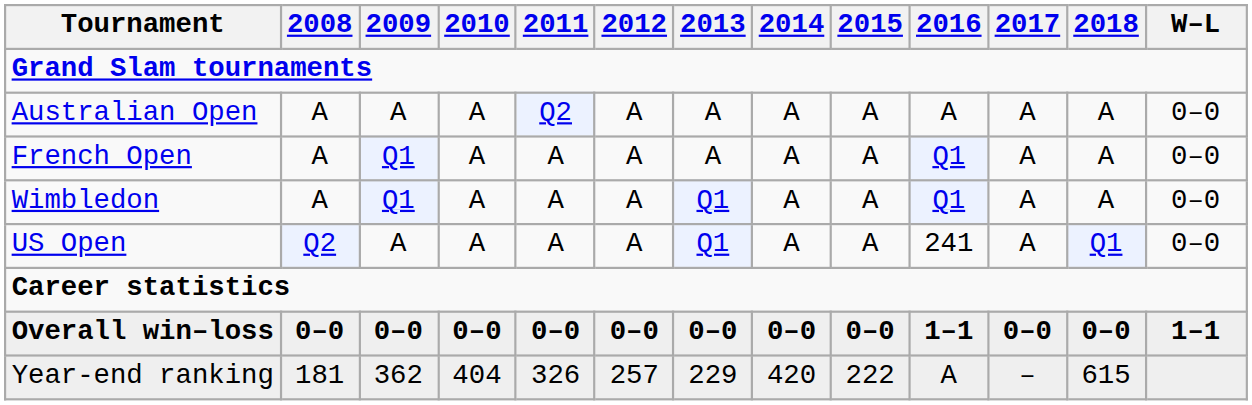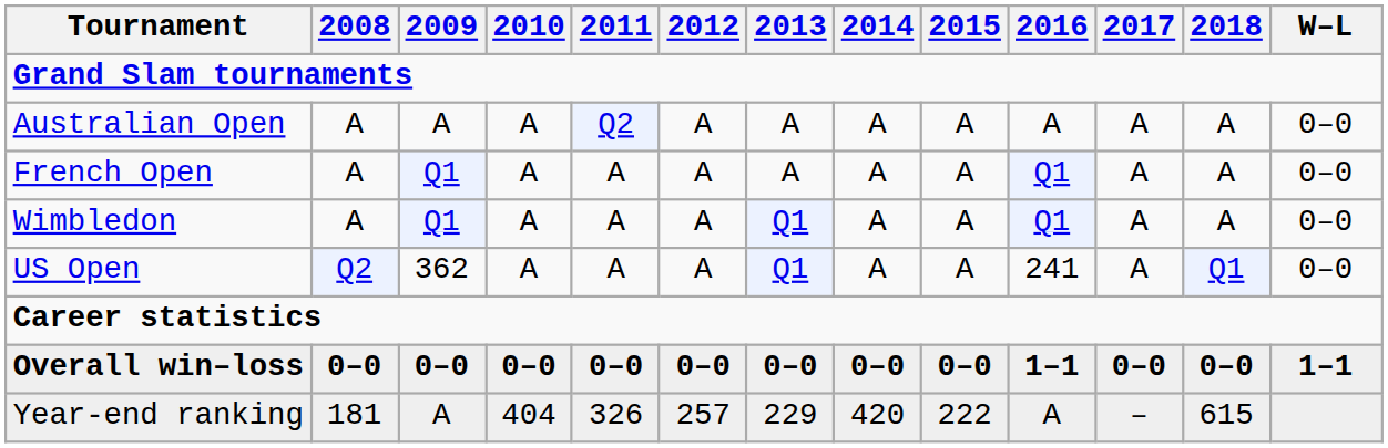US Open | 2009: A -> 362
Year-end ranking | 2009: 362 -> A
